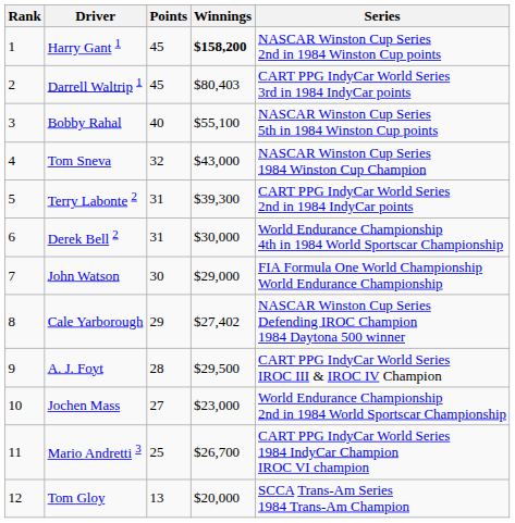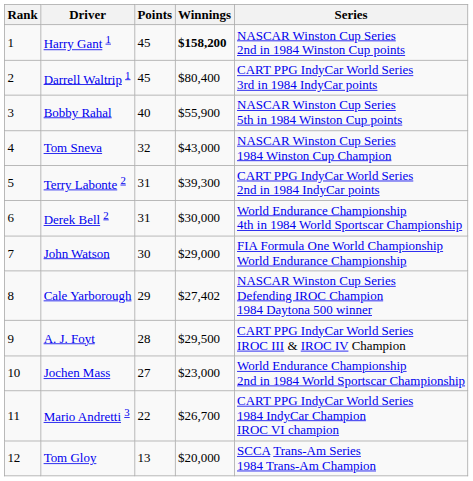Darrell Waltrip 1 | Winnings: $80,403 -> $80,400
Bobby Rahal | Winnings: $55,100 -> $55,900
Mario Andretti 3 | Points: 25 -> 22
